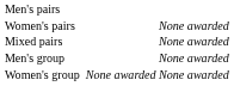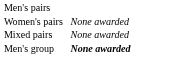Men's group | column 4: normal -> bold
- row: Women's group | None awarded | None awarded
